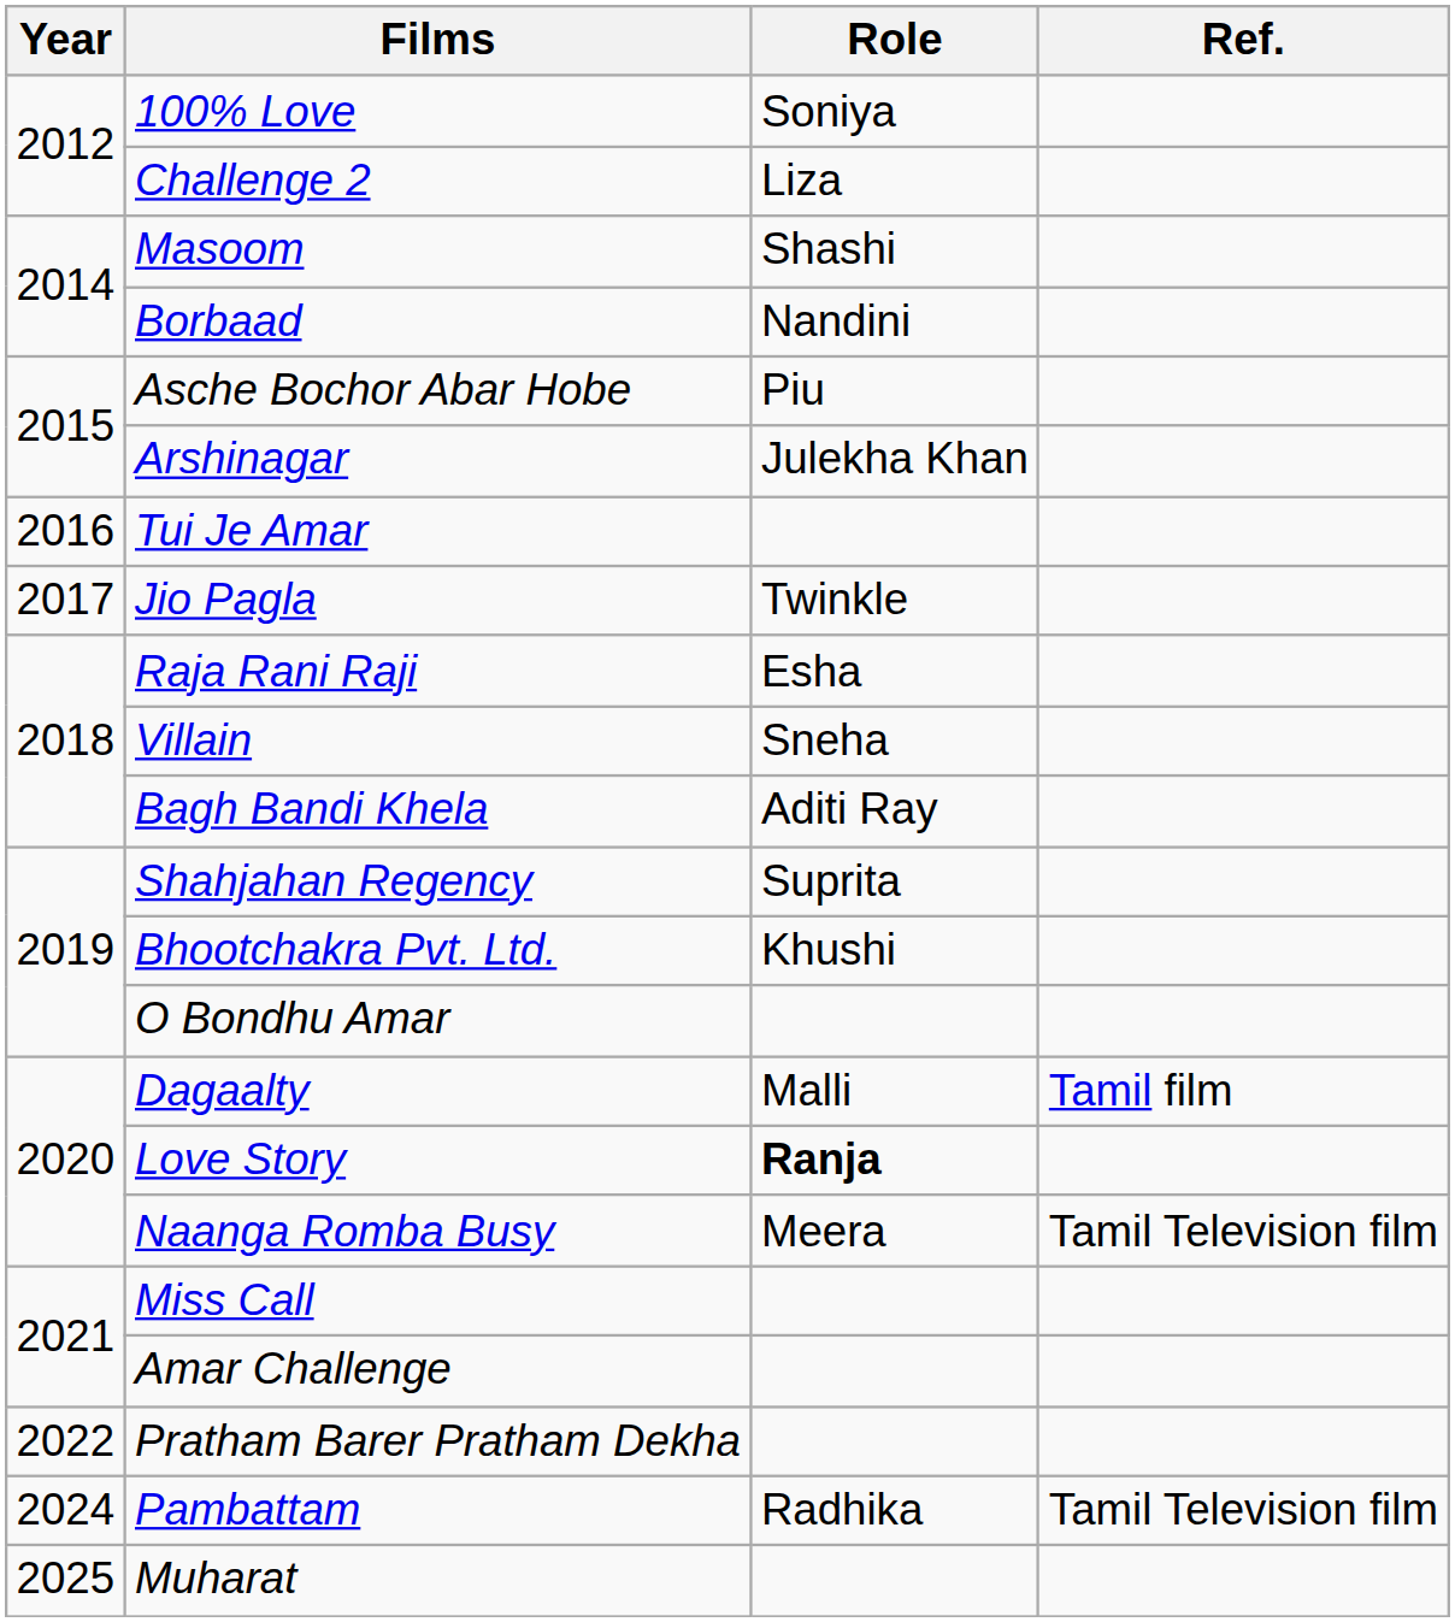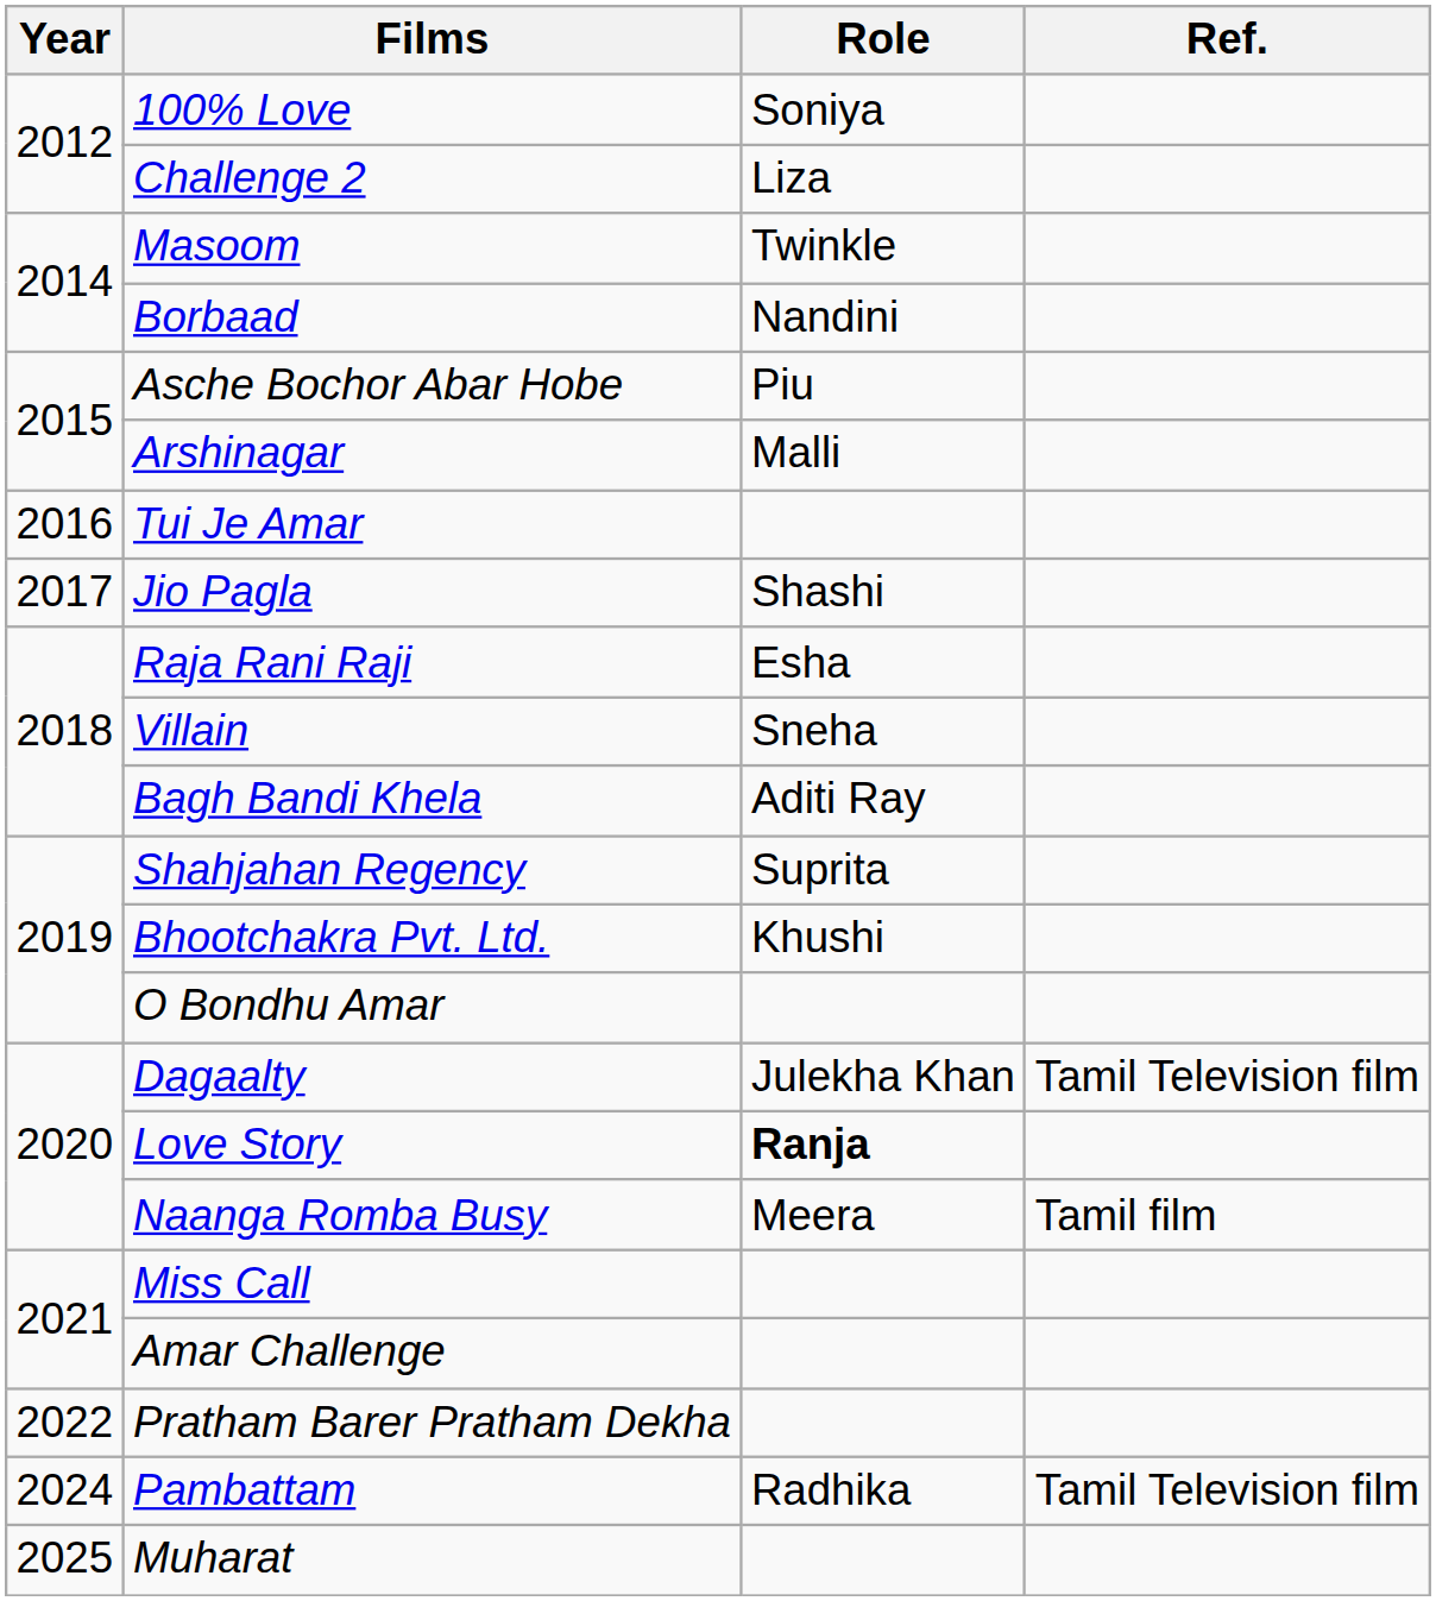Masoom | Role: Shashi -> Twinkle
Arshinagar | Role: Julekha Khan -> Malli
Jio Pagla | Role: Twinkle -> Shashi
Dagaalty | Role: Malli -> Julekha Khan
Dagaalty | Ref.: Tamil film -> Tamil Television film
Naanga Romba Busy | Ref.: Tamil Television film -> Tamil film
